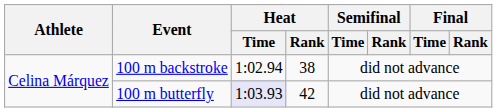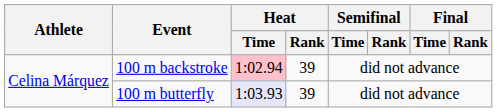100 m backstroke | Heat / Time: no background -> pink background
100 m backstroke | Heat / Rank: 38 -> 39
100 m butterfly | Heat / Rank: 42 -> 39
